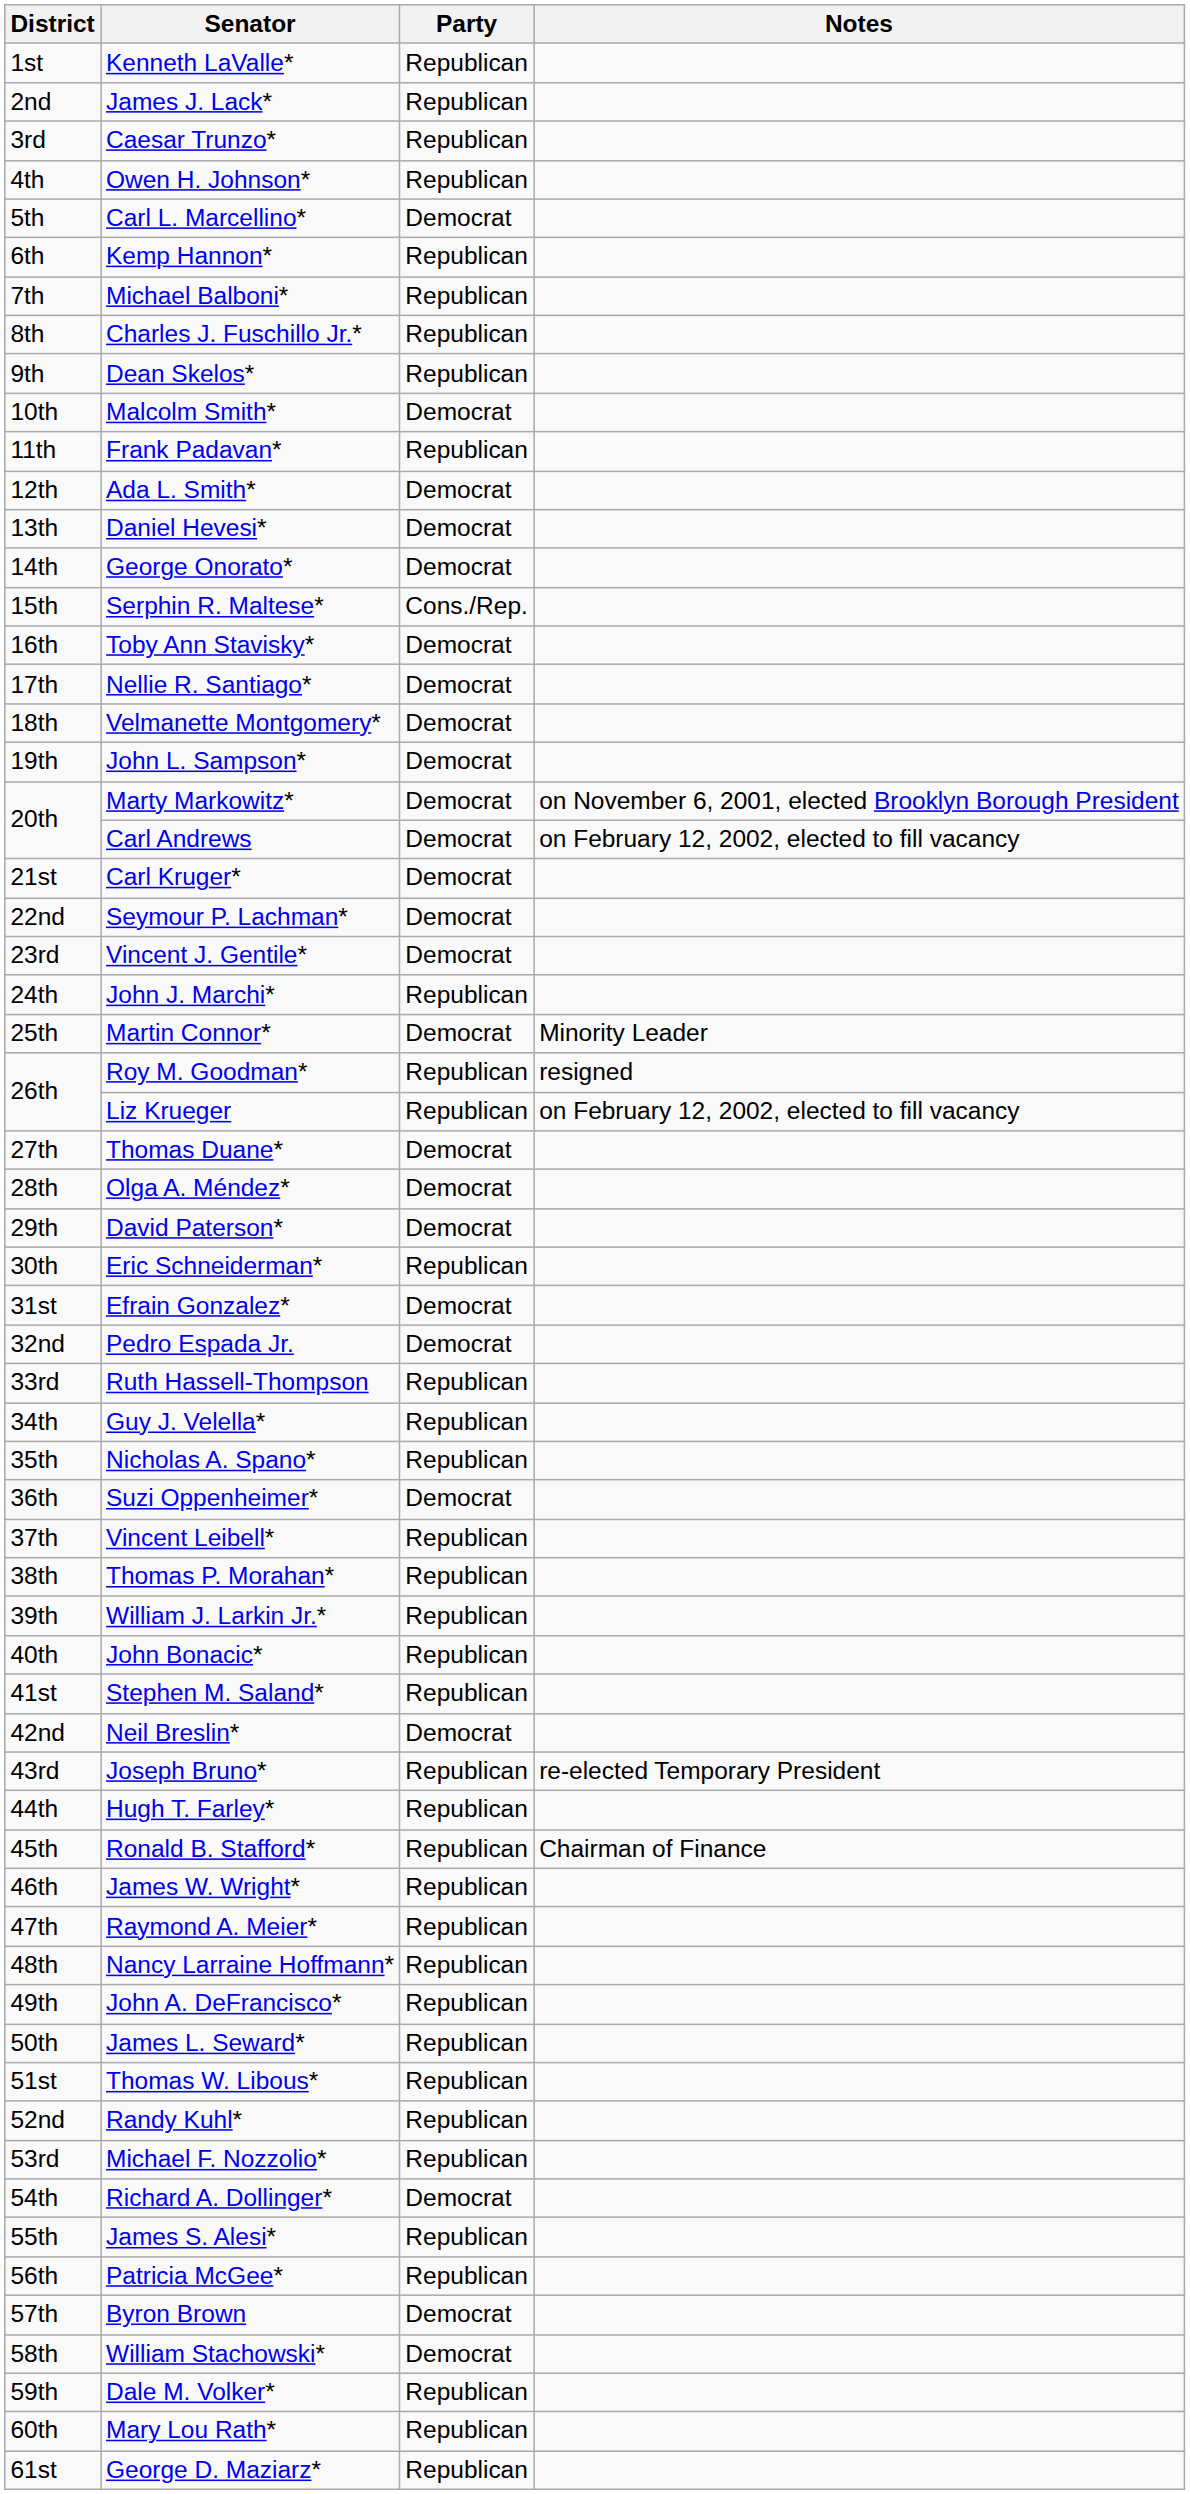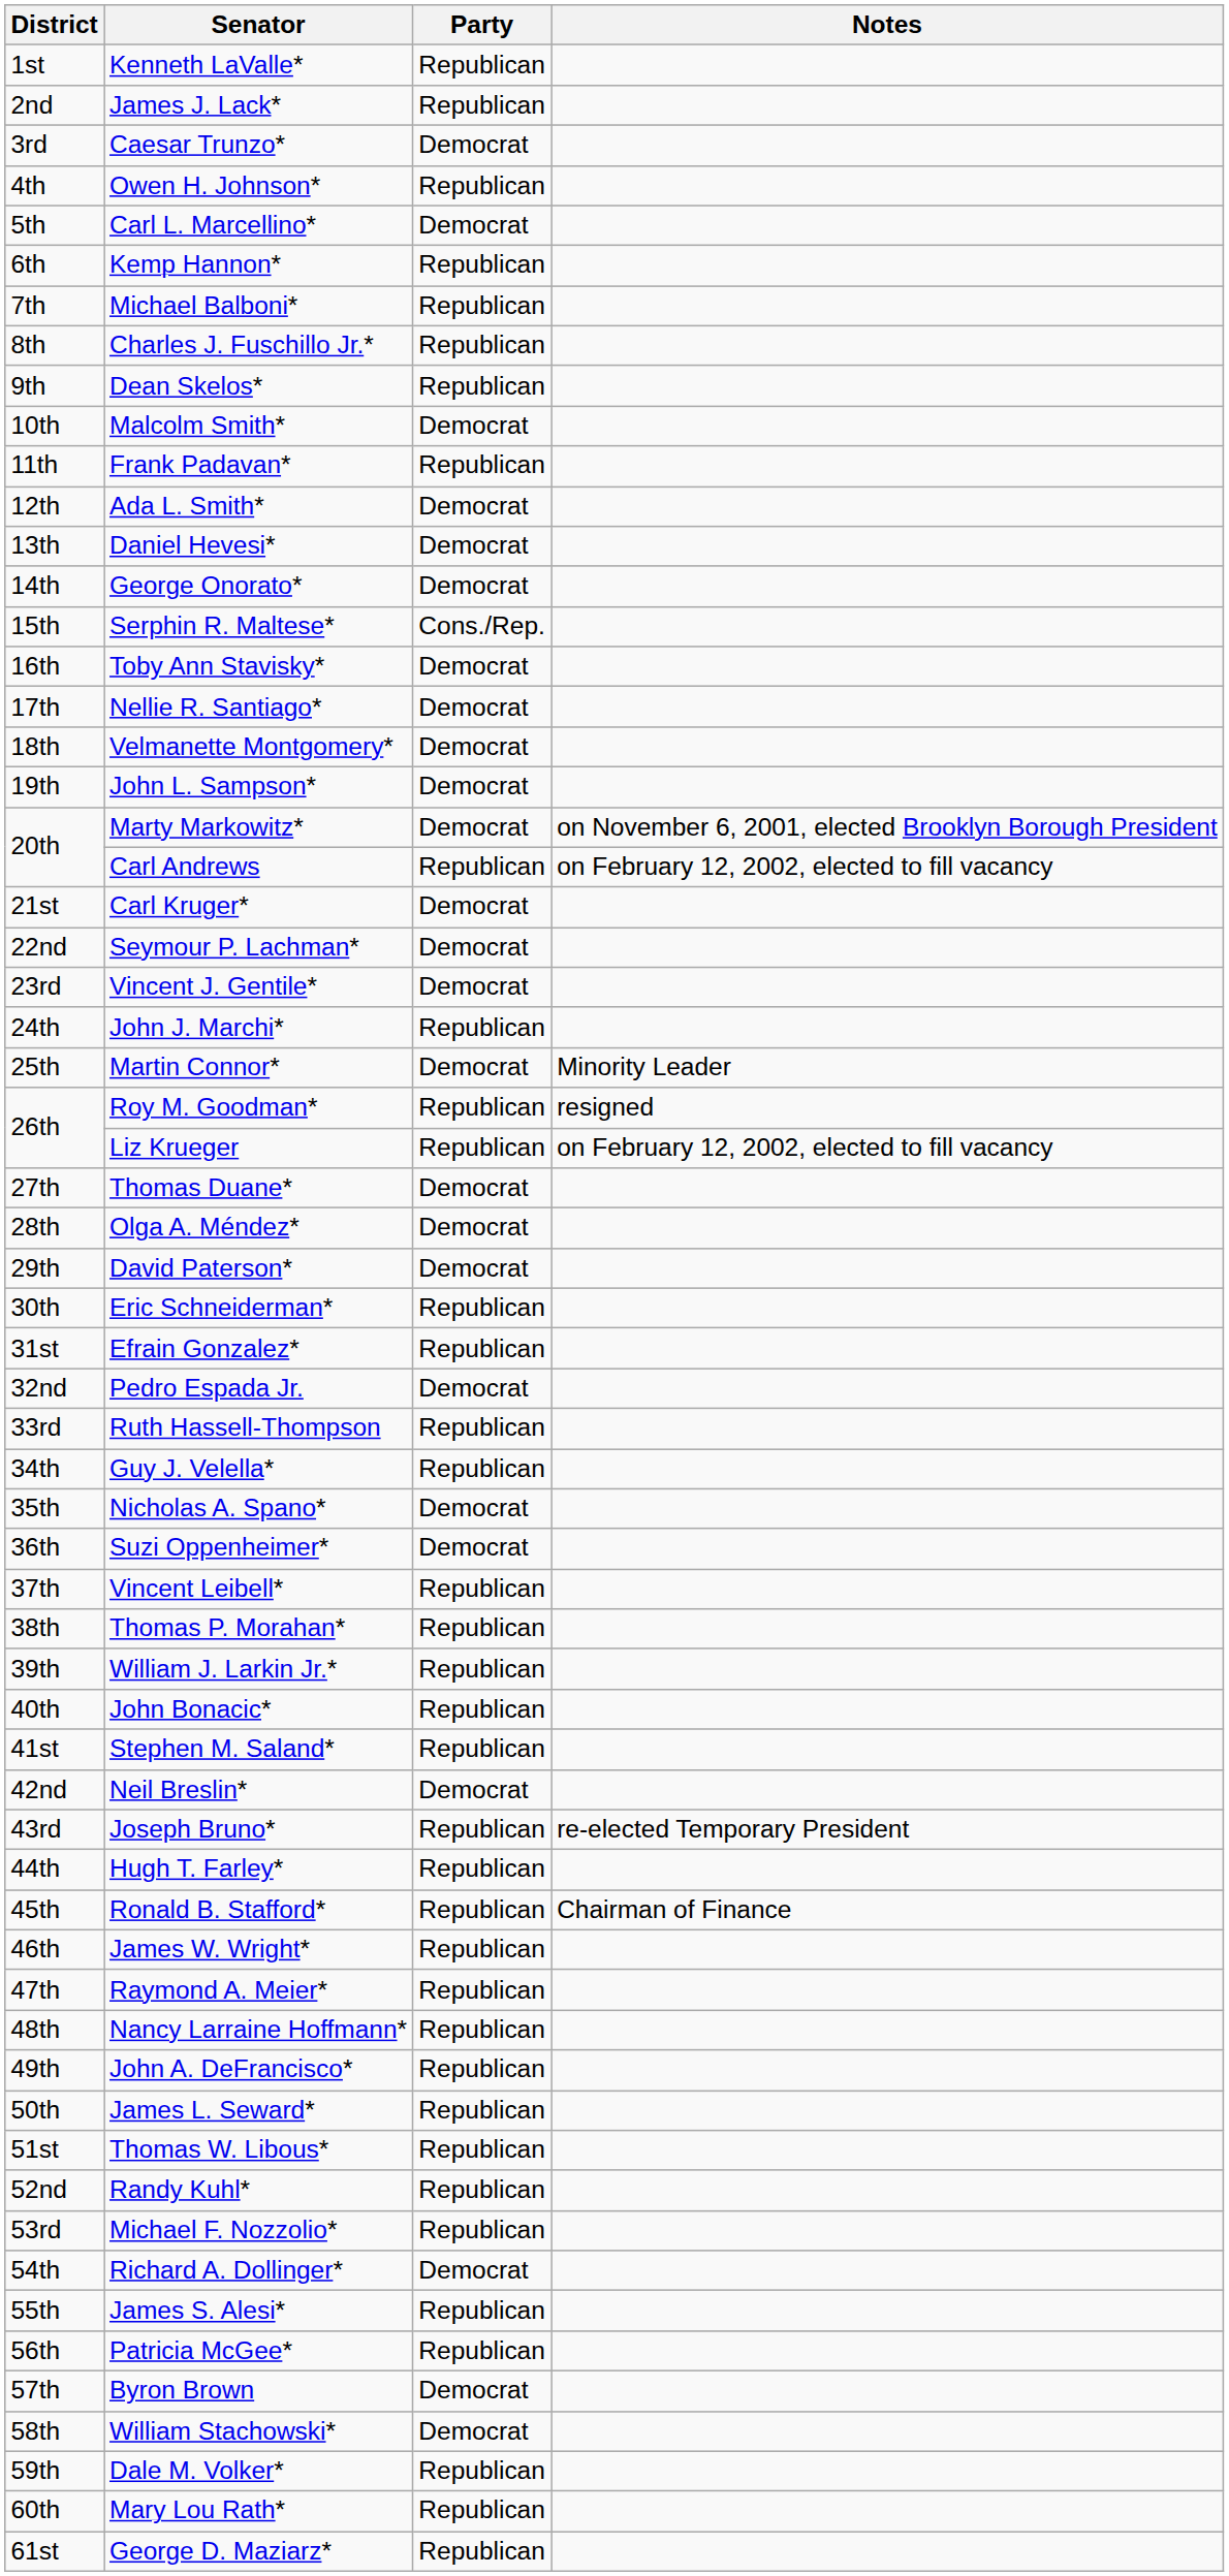Caesar Trunzo* | Party: Republican -> Democrat
Carl Andrews | Party: Democrat -> Republican
Efrain Gonzalez* | Party: Democrat -> Republican
Nicholas A. Spano* | Party: Republican -> Democrat
